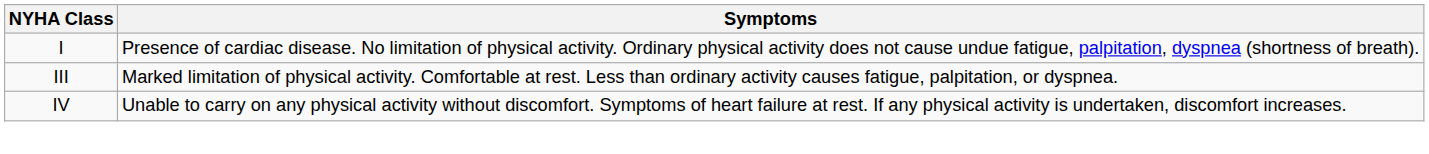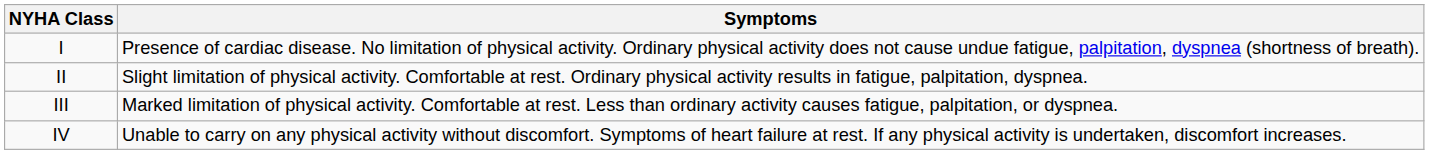+ row: II | Slight limitation of physical activity. Comfortable at rest. Ordinary physical activity results in fatigue, palpitation, dyspnea.
